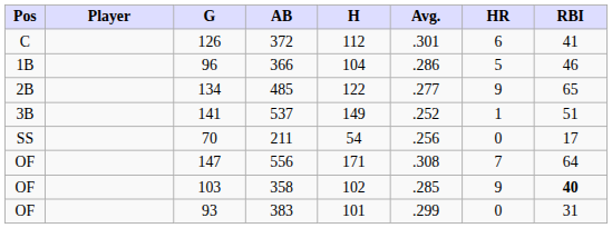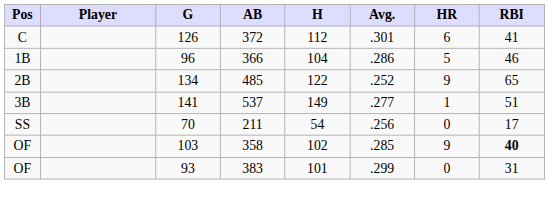134 | Avg.: .277 -> .252
141 | Avg.: .252 -> .277
- row: OF | 147 | 556 | 171 | .308 | 7 | 64
